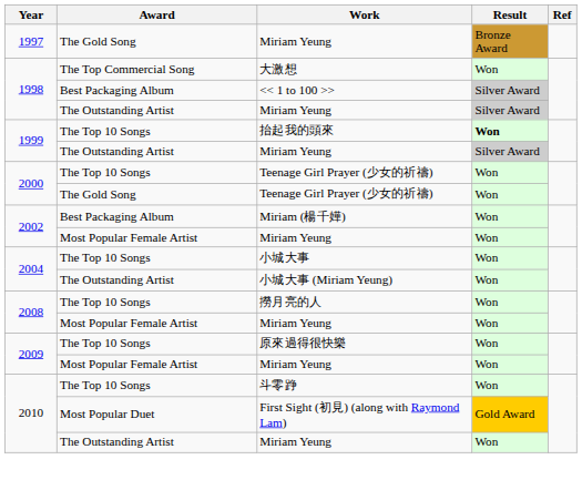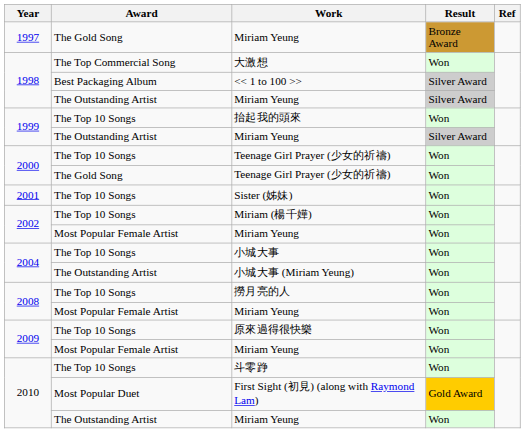抬起我的頭來 | Result: bold -> normal
+ row: 2001 | The Top 10 Songs | Sister (姊妹) | Won
Miriam (楊千嬅) | Award: Best Packaging Album -> The Top 10 Songs
